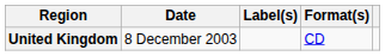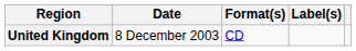columns swapped: Format(s) <-> Label(s)
